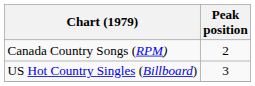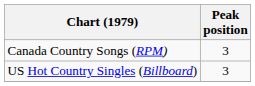Canada Country Songs (RPM) | Peak position: 2 -> 3
